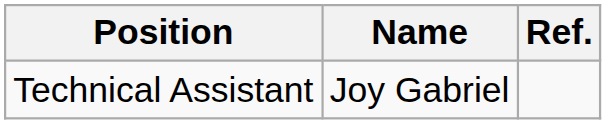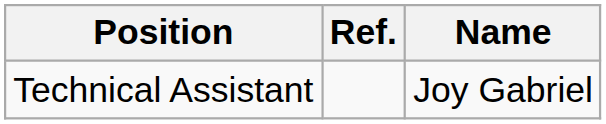columns swapped: Name <-> Ref.
